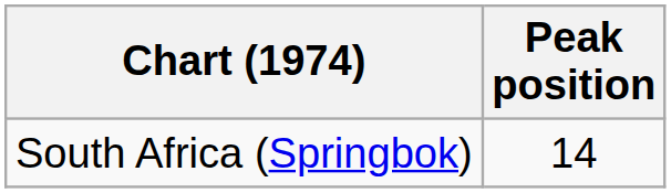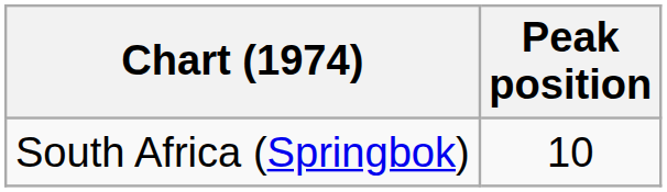South Africa (Springbok) | Peak position: 14 -> 10
